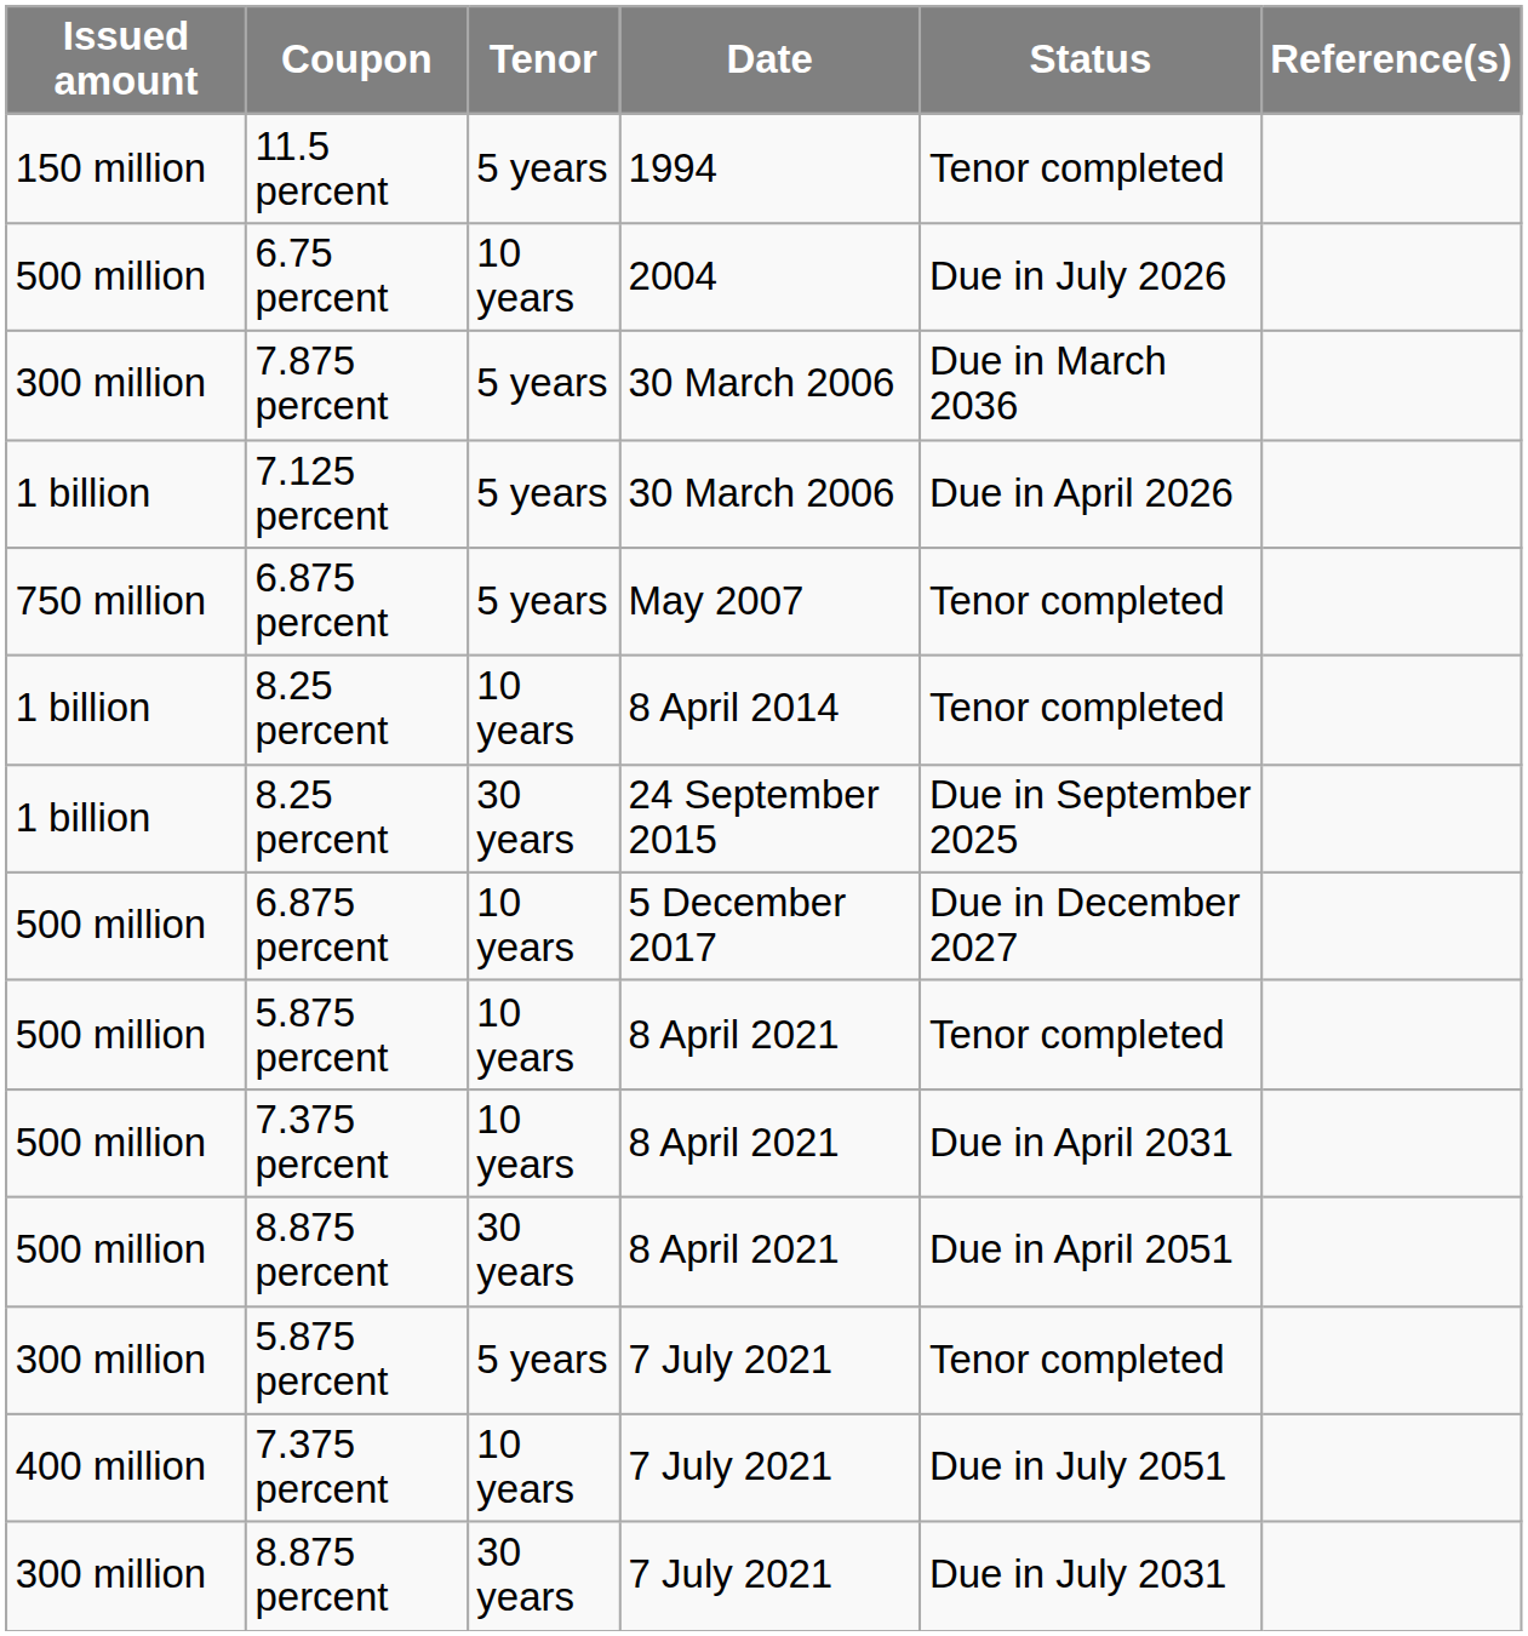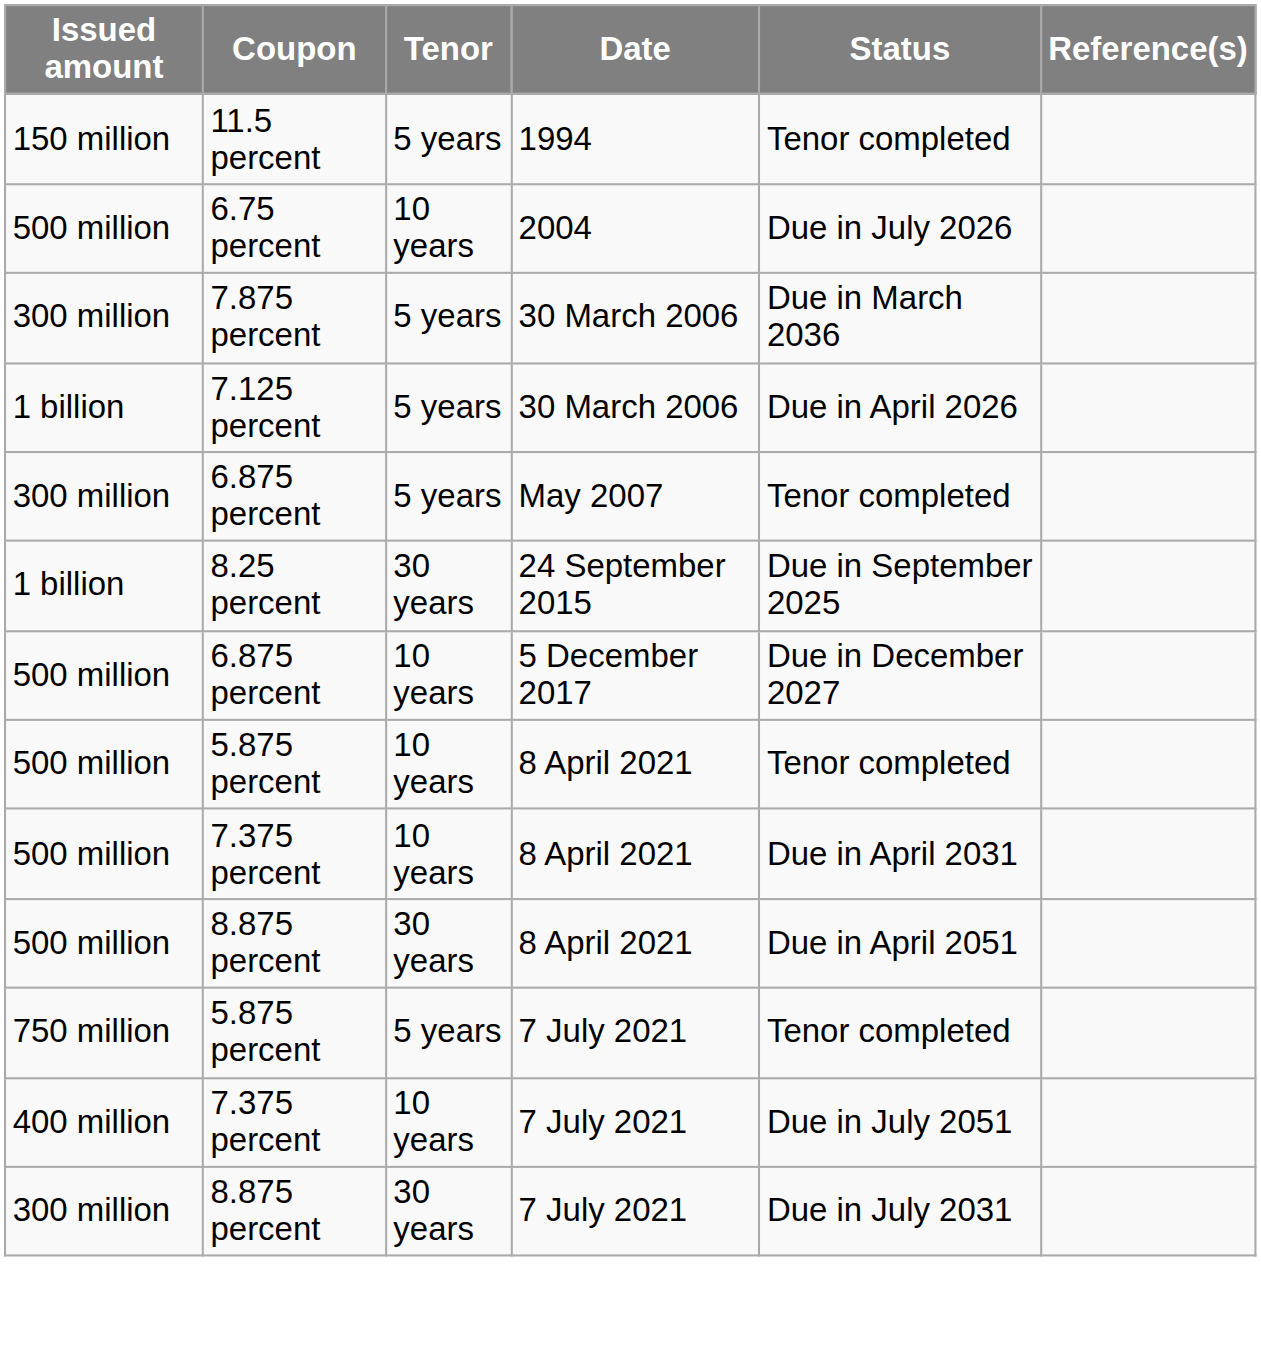6.875 percent / May 2007 | Issued amount: 750 million -> 300 million
- row: 1 billion | 8.25 percent | 10 years | 8 April 2014 | Tenor completed
5.875 percent / 7 July 2021 | Issued amount: 300 million -> 750 million
